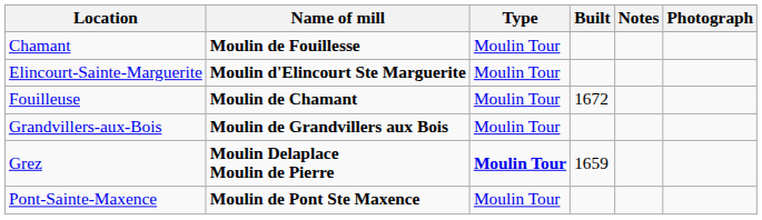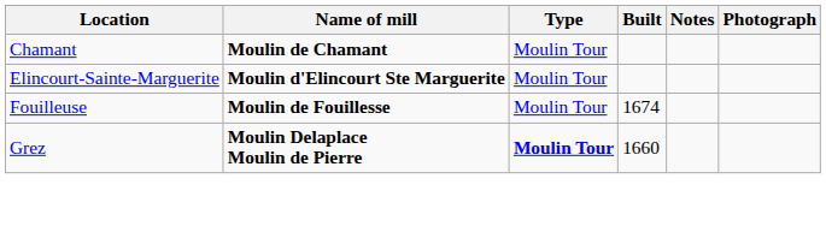Chamant | Name of mill: Moulin de Fouillesse -> Moulin de Chamant
Fouilleuse | Name of mill: Moulin de Chamant -> Moulin de Fouillesse
Fouilleuse | Built: 1672 -> 1674
- row: Grandvillers-aux-Bois | Moulin de Grandvillers aux Bois | Moulin Tour
Grez | Built: 1659 -> 1660
- row: Pont-Sainte-Maxence | Moulin de Pont Ste Maxence | Moulin Tour
